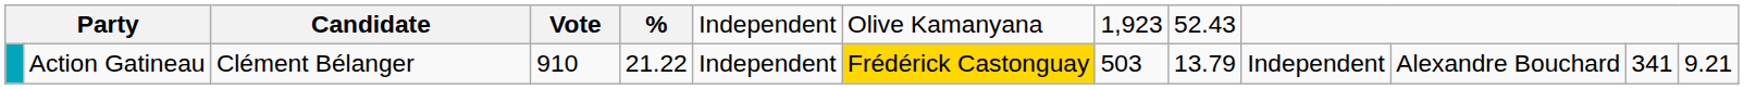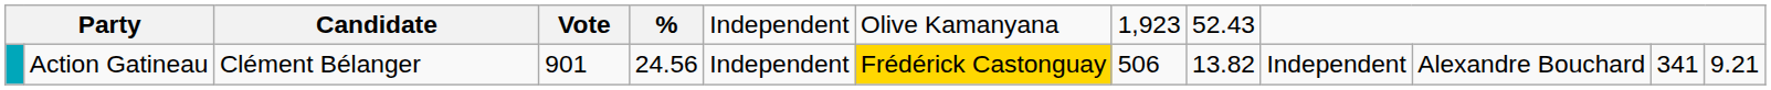Action Gatineau | column 4: 910 -> 901
Action Gatineau | column 5: 21.22 -> 24.56
Action Gatineau | column 8: 503 -> 506
Action Gatineau | column 9: 13.79 -> 13.82
